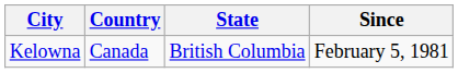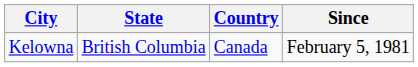columns swapped: Country <-> State
